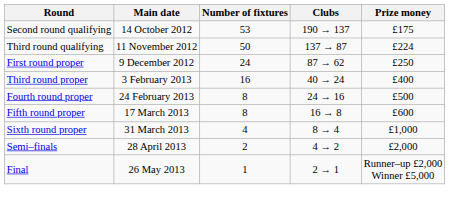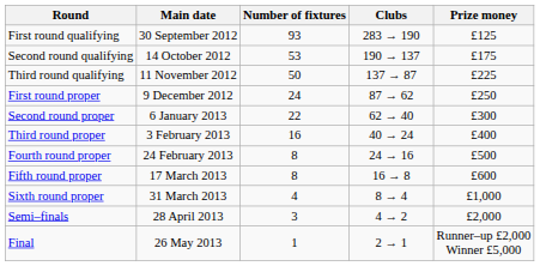+ row: First round qualifying | 30 September 2012 | 93 | 283 → 190 | £125
Third round qualifying | Prize money: £224 -> £225
+ row: Second round proper | 6 January 2013 | 22 | 62 → 40 | £300
Semi–finals | Number of fixtures: 2 -> 3
